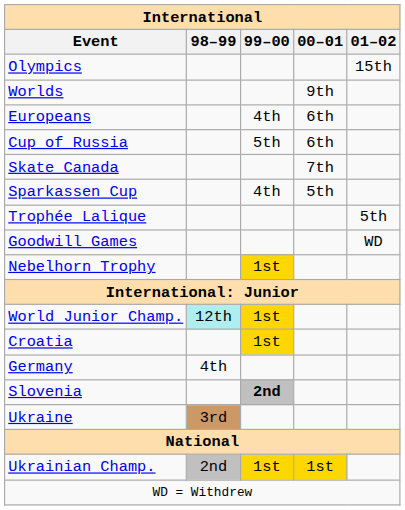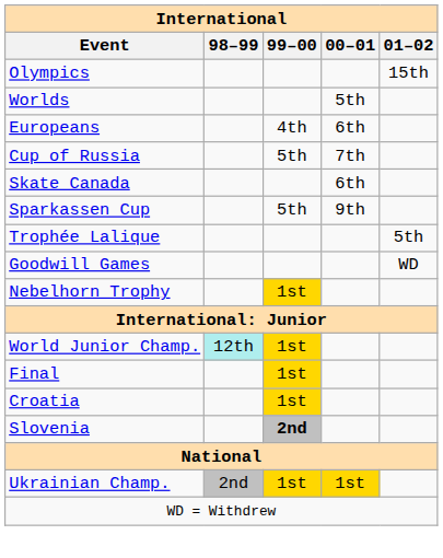Worlds | 00–01: 9th -> 5th
Cup of Russia | 00–01: 6th -> 7th
Skate Canada | 00–01: 7th -> 6th
Sparkassen Cup | 99–00: 4th -> 5th
Sparkassen Cup | 00–01: 5th -> 9th
+ row: Final | 1st
- row: Germany | 4th
- row: Ukraine | 3rd
